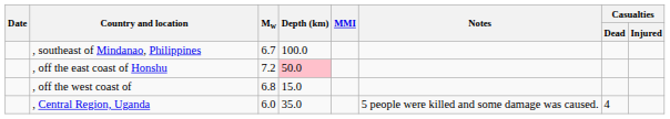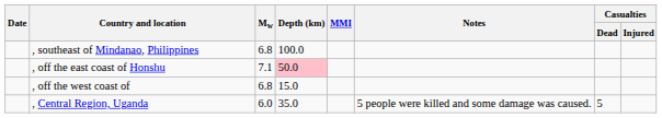, southeast of Mindanao, Philippines | Mw: 6.7 -> 6.8
, off the east coast of Honshu | Mw: 7.2 -> 7.1
, Central Region, Uganda | Casualties / Dead: 4 -> 5
